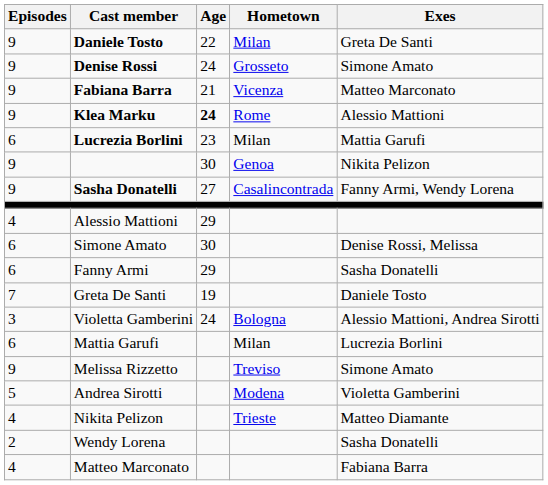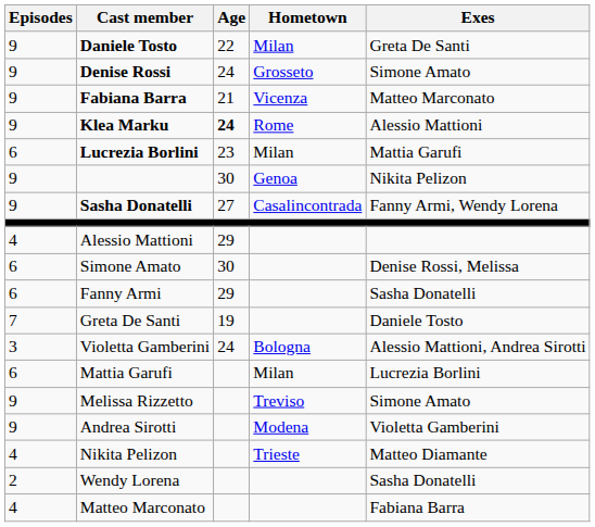Andrea Sirotti | Episodes: 5 -> 9
